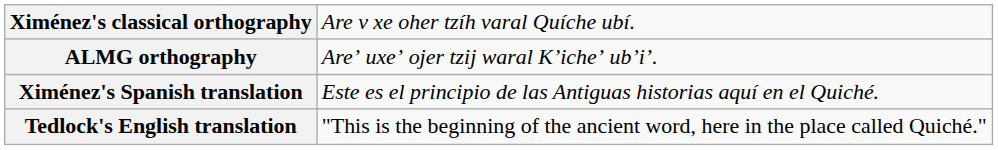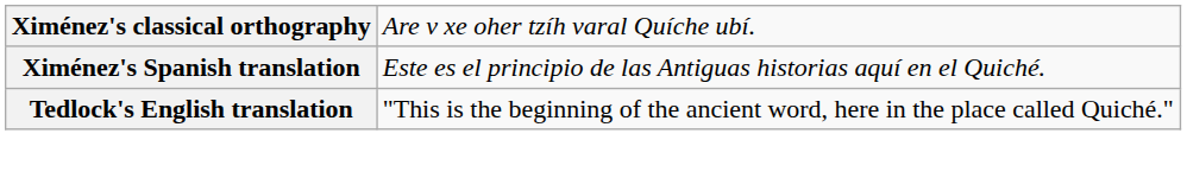- row: ALMG orthography | Areʼ uxeʼ ojer tzij waral Kʼicheʼ ubʼiʼ.
